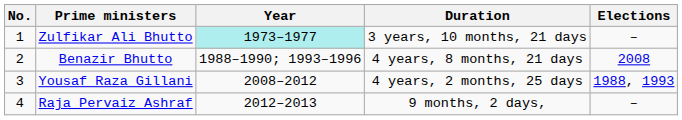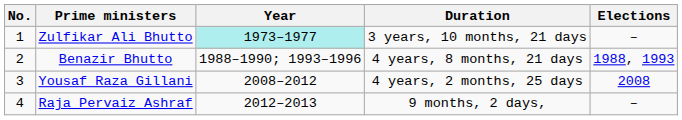Benazir Bhutto | Elections: 2008 -> 1988, 1993
Yousaf Raza Gillani | Elections: 1988, 1993 -> 2008
